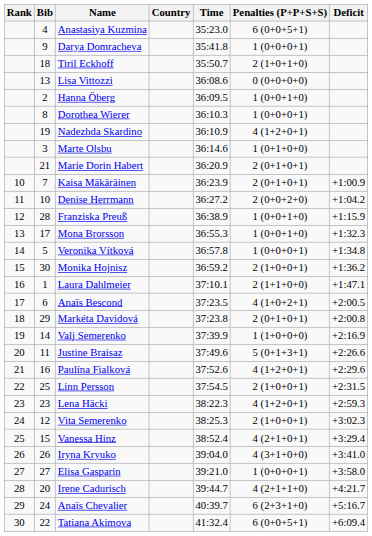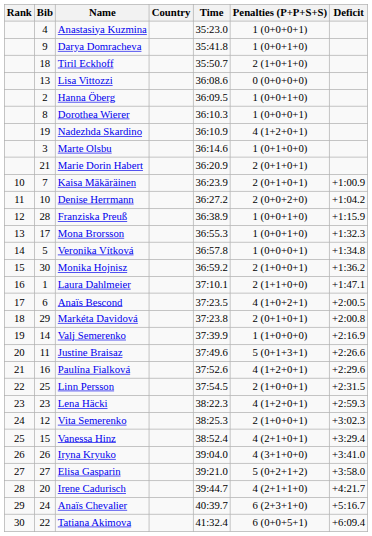Anastasiya Kuzmina | Penalties (P+P+S+S): 6 (0+0+5+1) -> 1 (0+0+0+1)
Darya Domracheva | Penalties (P+P+S+S): 1 (0+0+0+1) -> 1 (0+0+1+0)
Elisa Gasparin | Penalties (P+P+S+S): 1 (0+0+0+1) -> 5 (0+2+1+2)
